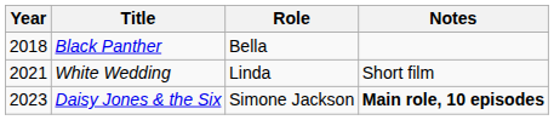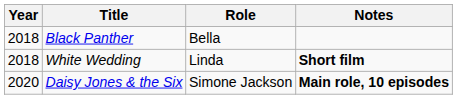White Wedding | Year: 2021 -> 2018
White Wedding | Notes: normal -> bold
Daisy Jones & the Six | Year: 2023 -> 2020
